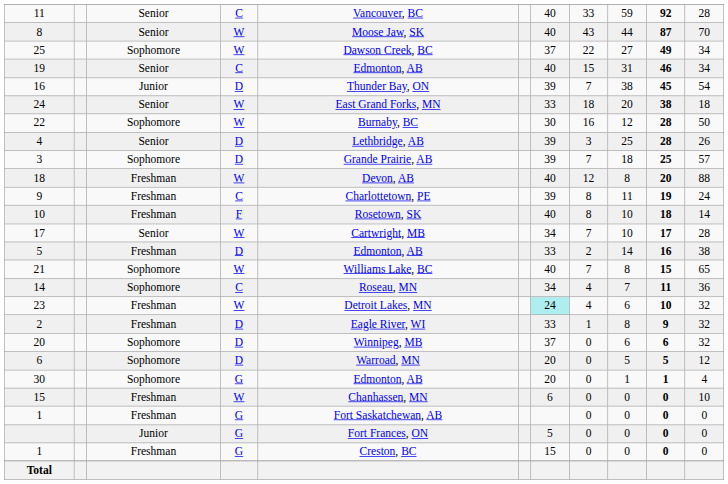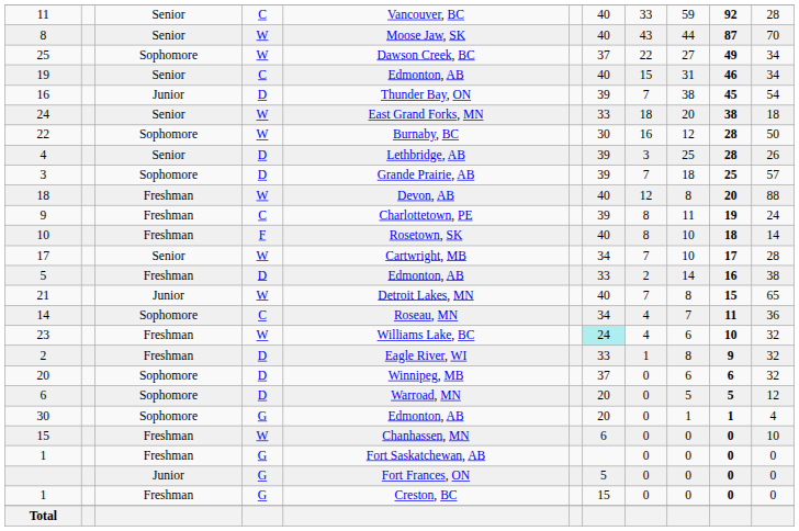21 | column 3: Sophomore -> Junior
21 | column 5: Williams Lake, BC -> Detroit Lakes, MN
23 | column 5: Detroit Lakes, MN -> Williams Lake, BC
